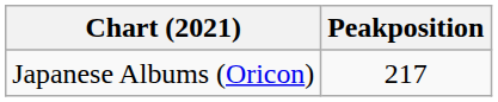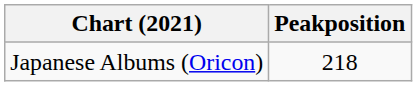Japanese Albums (Oricon) | Peakposition: 217 -> 218
